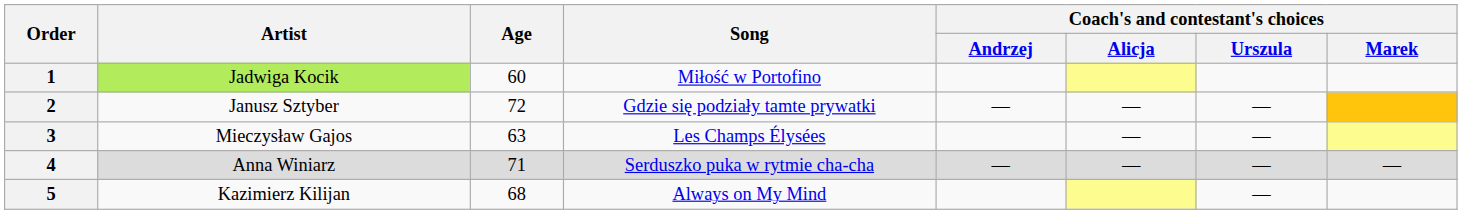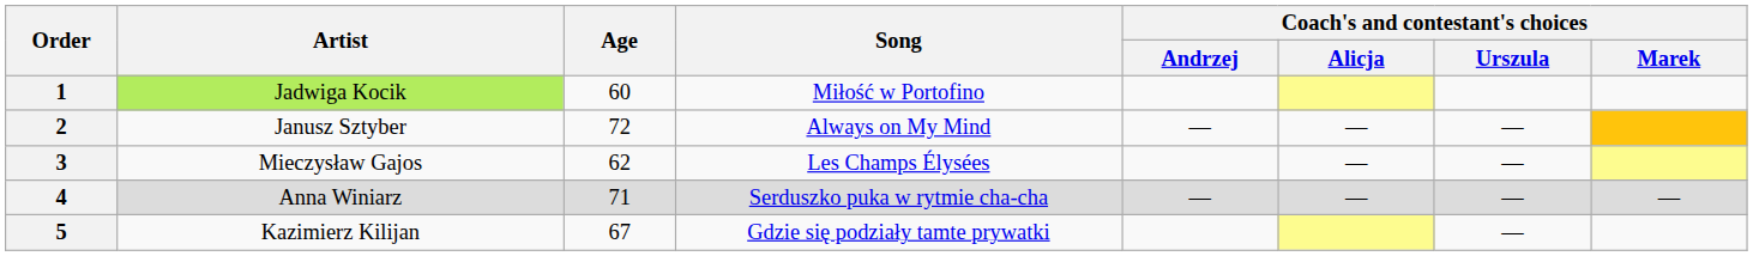2 | Song: Gdzie się podziały tamte prywatki -> Always on My Mind
3 | Age: 63 -> 62
5 | Age: 68 -> 67
5 | Song: Always on My Mind -> Gdzie się podziały tamte prywatki
